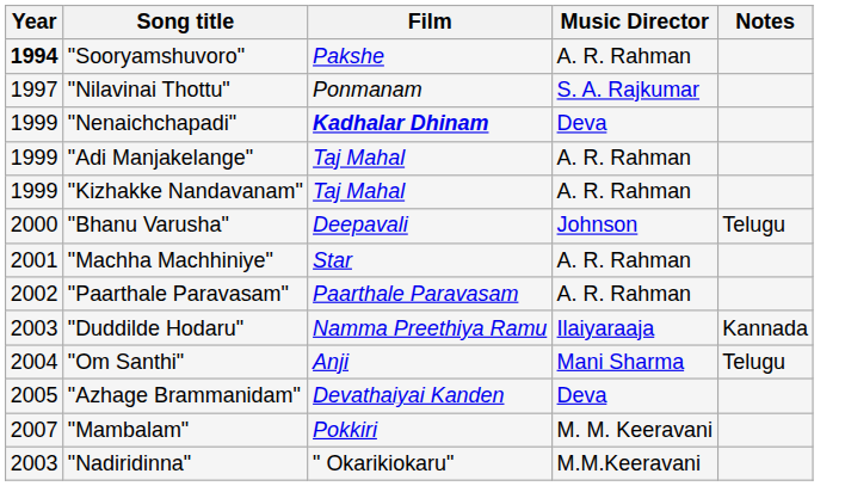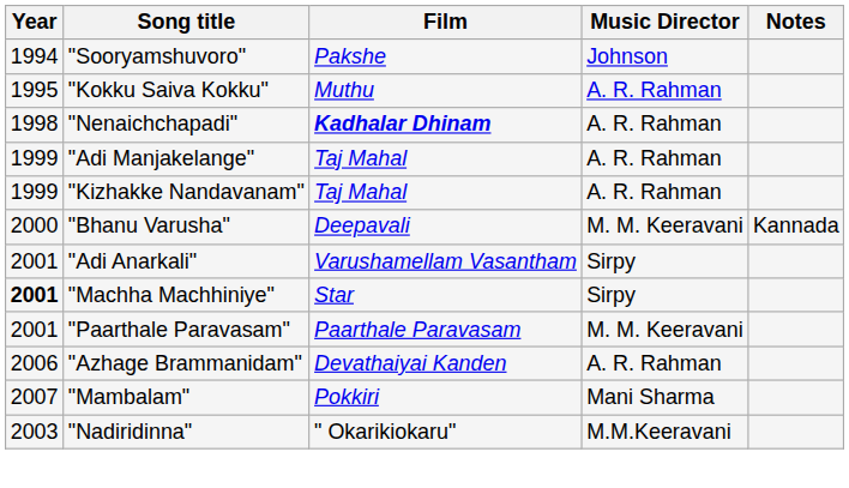"Sooryamshuvoro" | Year: bold -> normal
"Sooryamshuvoro" | Music Director: A. R. Rahman -> Johnson
+ row: 1995 | "Kokku Saiva Kokku" | Muthu | A. R. Rahman
- row: 1997 | "Nilavinai Thottu" | Ponmanam | S. A. Rajkumar
"Nenaichchapadi" | Year: 1999 -> 1998
"Nenaichchapadi" | Music Director: Deva -> A. R. Rahman
"Bhanu Varusha" | Music Director: Johnson -> M. M. Keeravani
"Bhanu Varusha" | Notes: Telugu -> Kannada
+ row: 2001 | "Adi Anarkali" | Varushamellam Vasantham | Sirpy
"Machha Machhiniye" | Year: normal -> bold
"Machha Machhiniye" | Music Director: A. R. Rahman -> Sirpy
"Paarthale Paravasam" | Year: 2002 -> 2001
"Paarthale Paravasam" | Music Director: A. R. Rahman -> M. M. Keeravani
- row: 2003 | "Duddilde Hodaru" | Namma Preethiya Ramu | Ilaiyaraaja | Kannada
- row: 2004 | "Om Santhi" | Anji | Mani Sharma | Telugu
"Azhage Brammanidam" | Year: 2005 -> 2006
"Azhage Brammanidam" | Music Director: Deva -> A. R. Rahman
"Mambalam" | Music Director: M. M. Keeravani -> Mani Sharma
